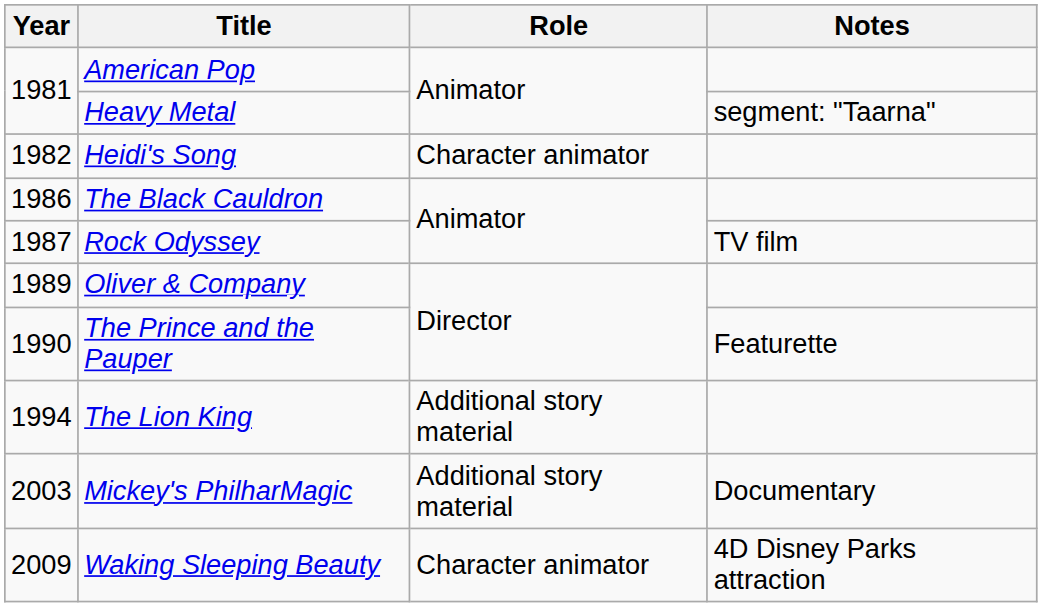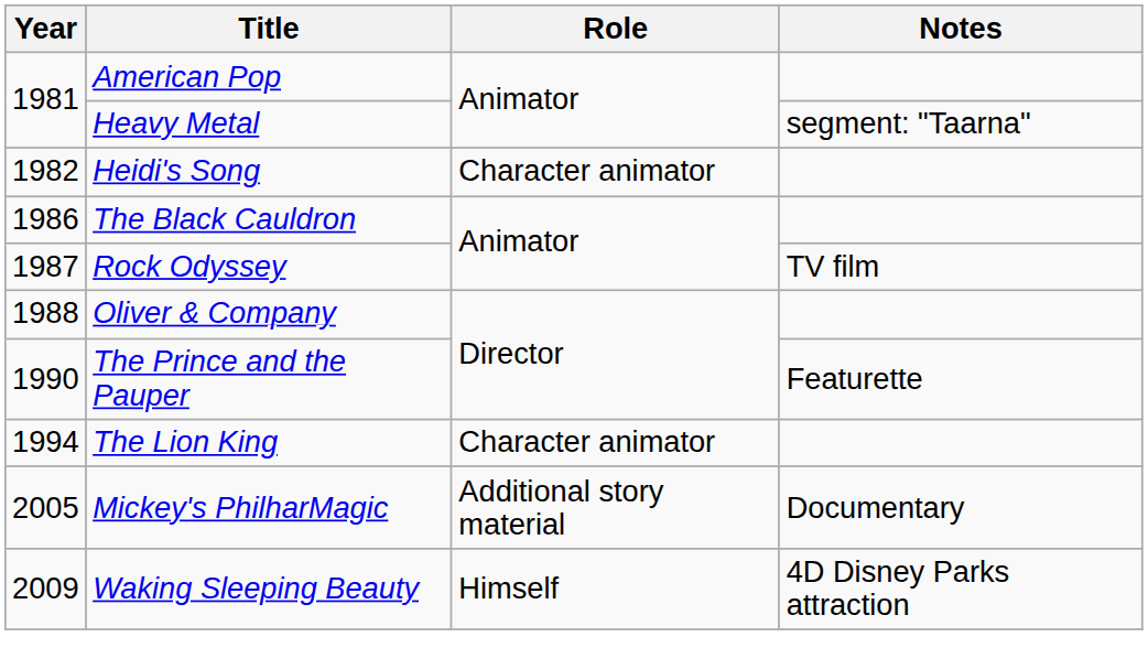Oliver & Company | Year: 1989 -> 1988
The Lion King | Role: Additional story material -> Character animator
Mickey's PhilharMagic | Year: 2003 -> 2005
Waking Sleeping Beauty | Role: Character animator -> Himself
